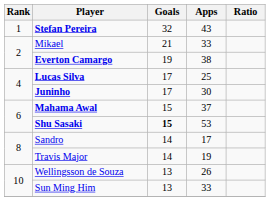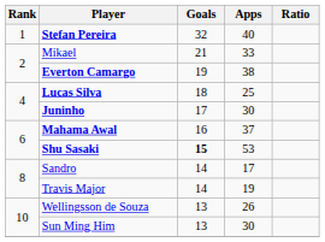Stefan Pereira | Apps: 43 -> 40
Lucas Silva | Goals: 17 -> 18
Mahama Awal | Goals: 15 -> 16
Sun Ming Him | Apps: 33 -> 30
